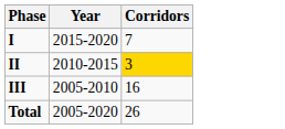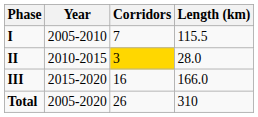+ column: Length (km) | 115.5 | 28.0 | 166.0 | 310
I | Year: 2015-2020 -> 2005-2010
III | Year: 2005-2010 -> 2015-2020
